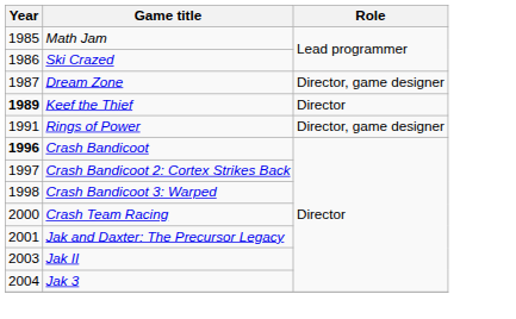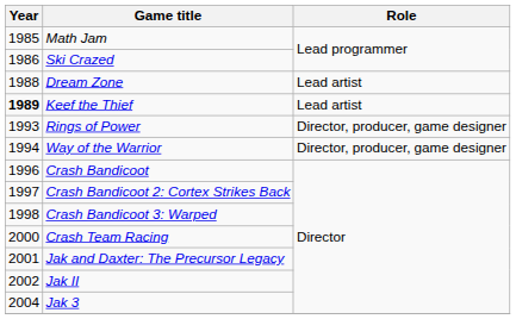Dream Zone | Year: 1987 -> 1988
Dream Zone | Role: Director, game designer -> Lead artist
Keef the Thief | Role: Director -> Lead artist
Rings of Power | Year: 1991 -> 1993
Rings of Power | Role: Director, game designer -> Director, producer, game designer
+ row: 1994 | Way of the Warrior | Director, producer, game designer
Crash Bandicoot | Year: bold -> normal
Jak II | Year: 2003 -> 2002
